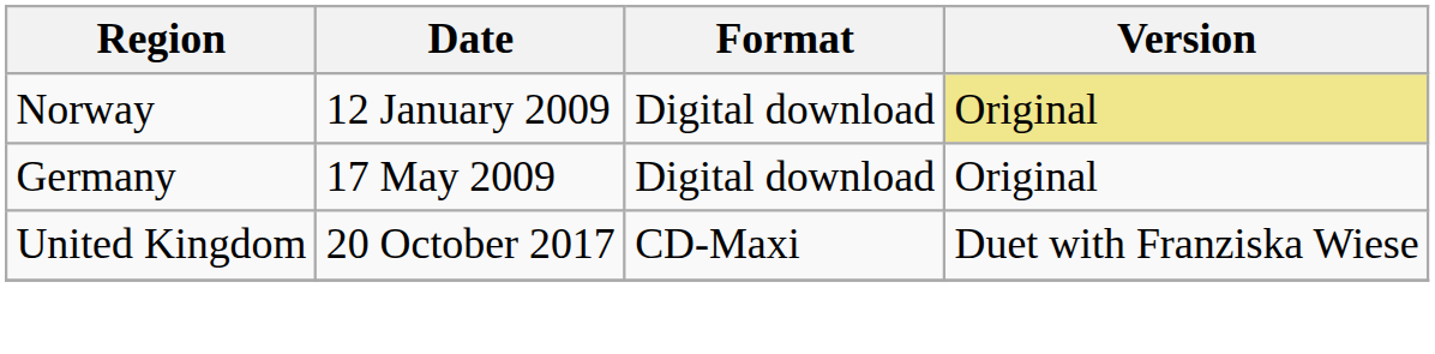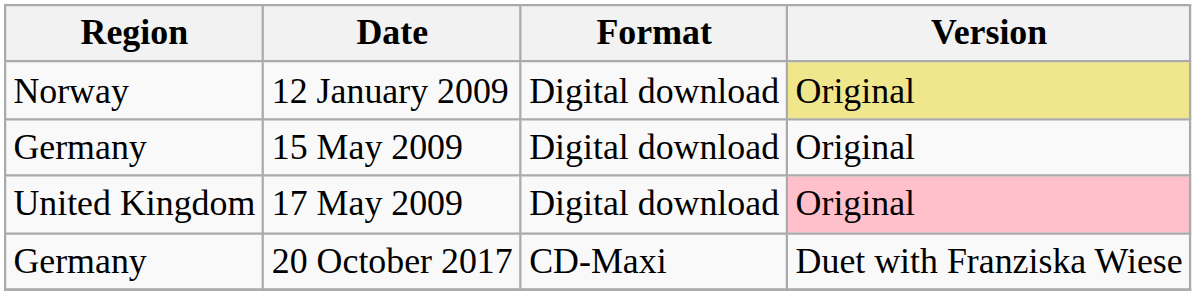+ row: Germany | 15 May 2009 | Digital download | Original
17 May 2009 | Region: Germany -> United Kingdom
17 May 2009 | Version: no background -> pink background
20 October 2017 | Region: United Kingdom -> Germany
